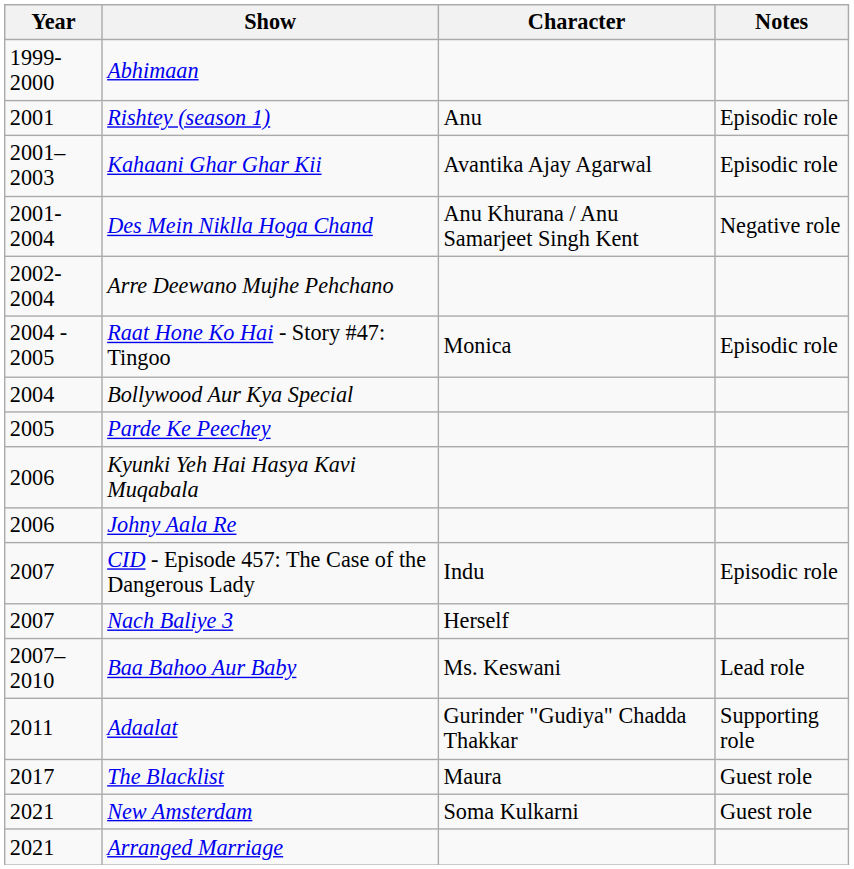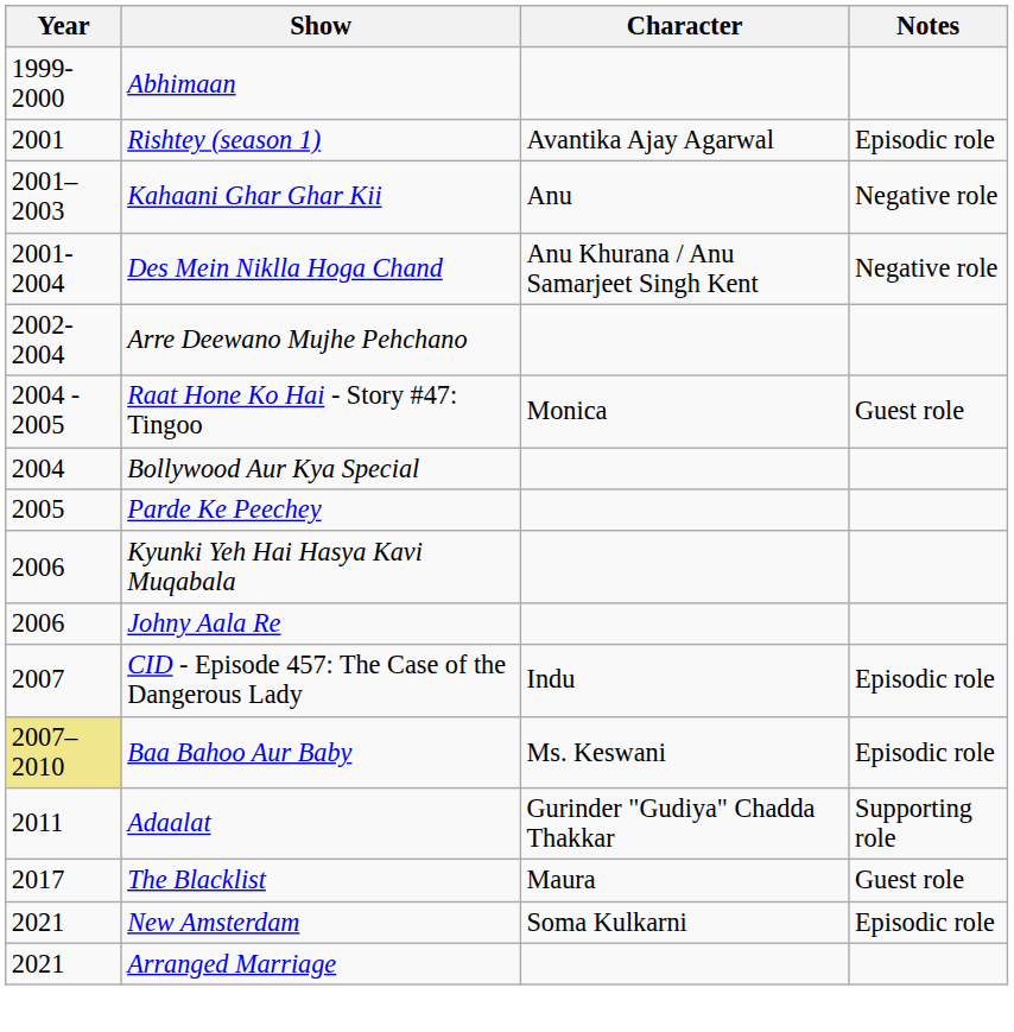Rishtey (season 1) | Character: Anu -> Avantika Ajay Agarwal
Kahaani Ghar Ghar Kii | Character: Avantika Ajay Agarwal -> Anu
Kahaani Ghar Ghar Kii | Notes: Episodic role -> Negative role
Raat Hone Ko Hai - Story #47: Tingoo | Notes: Episodic role -> Guest role
- row: 2007 | Nach Baliye 3 | Herself
Baa Bahoo Aur Baby | Year: no background -> khaki background
Baa Bahoo Aur Baby | Notes: Lead role -> Episodic role
New Amsterdam | Notes: Guest role -> Episodic role
